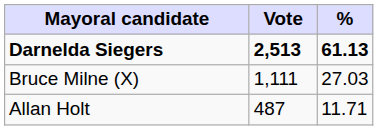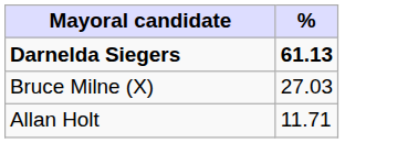- column: Vote | 2,513 | 1,111 | 487
